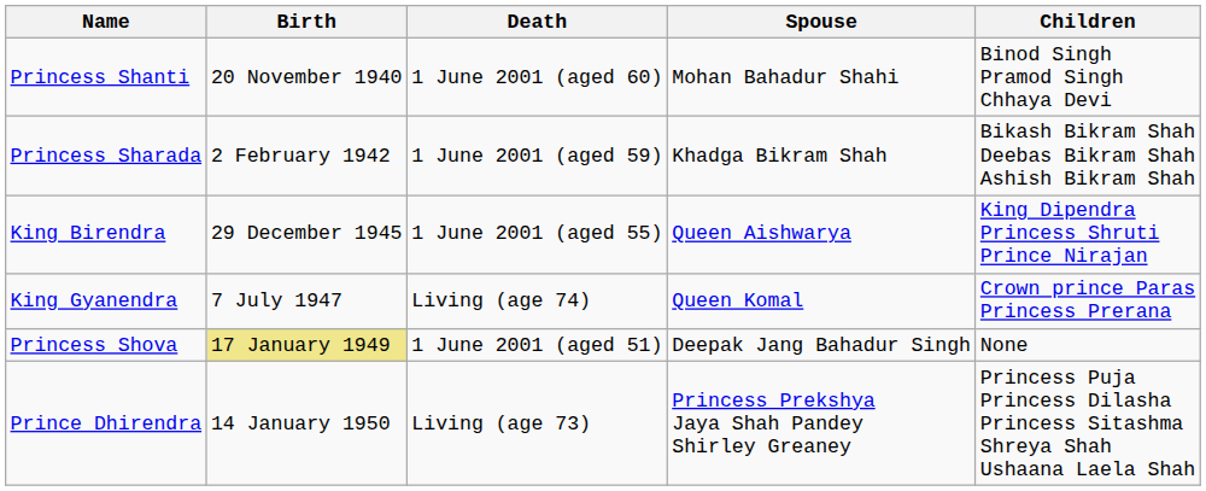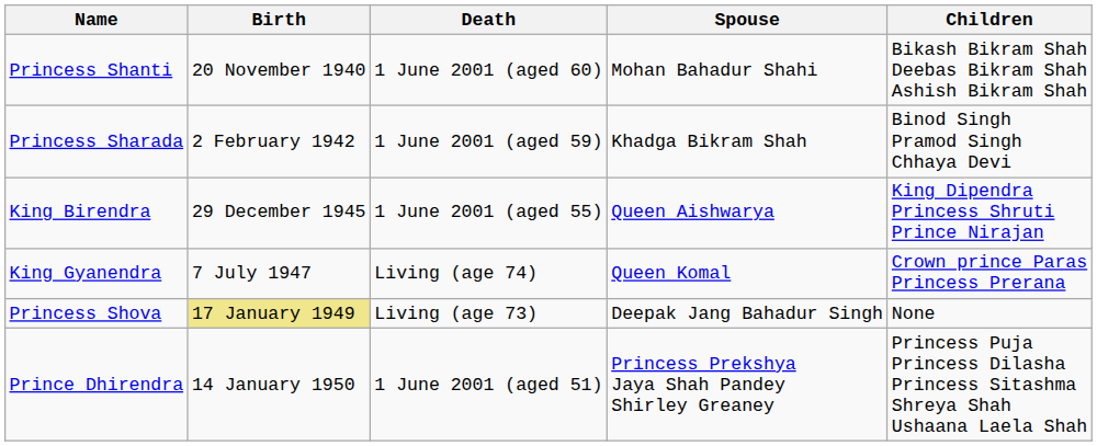Princess Shanti | Children: Binod Singh Pramod Singh Chhaya Devi -> Bikash Bikram Shah Deebas Bikram Shah Ashish Bikram Shah
Princess Sharada | Children: Bikash Bikram Shah Deebas Bikram Shah Ashish Bikram Shah -> Binod Singh Pramod Singh Chhaya Devi
Princess Shova | Death: 1 June 2001 (aged 51) -> Living (age 73)
Prince Dhirendra | Death: Living (age 73) -> 1 June 2001 (aged 51)
